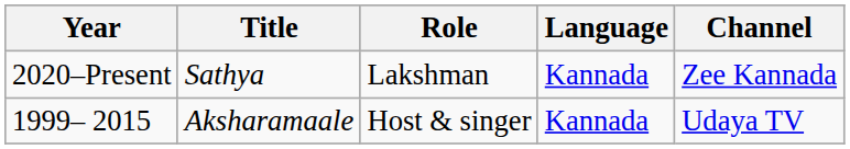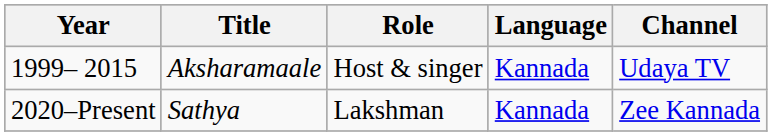rows swapped: 1999– 2015 <-> 2020–Present
